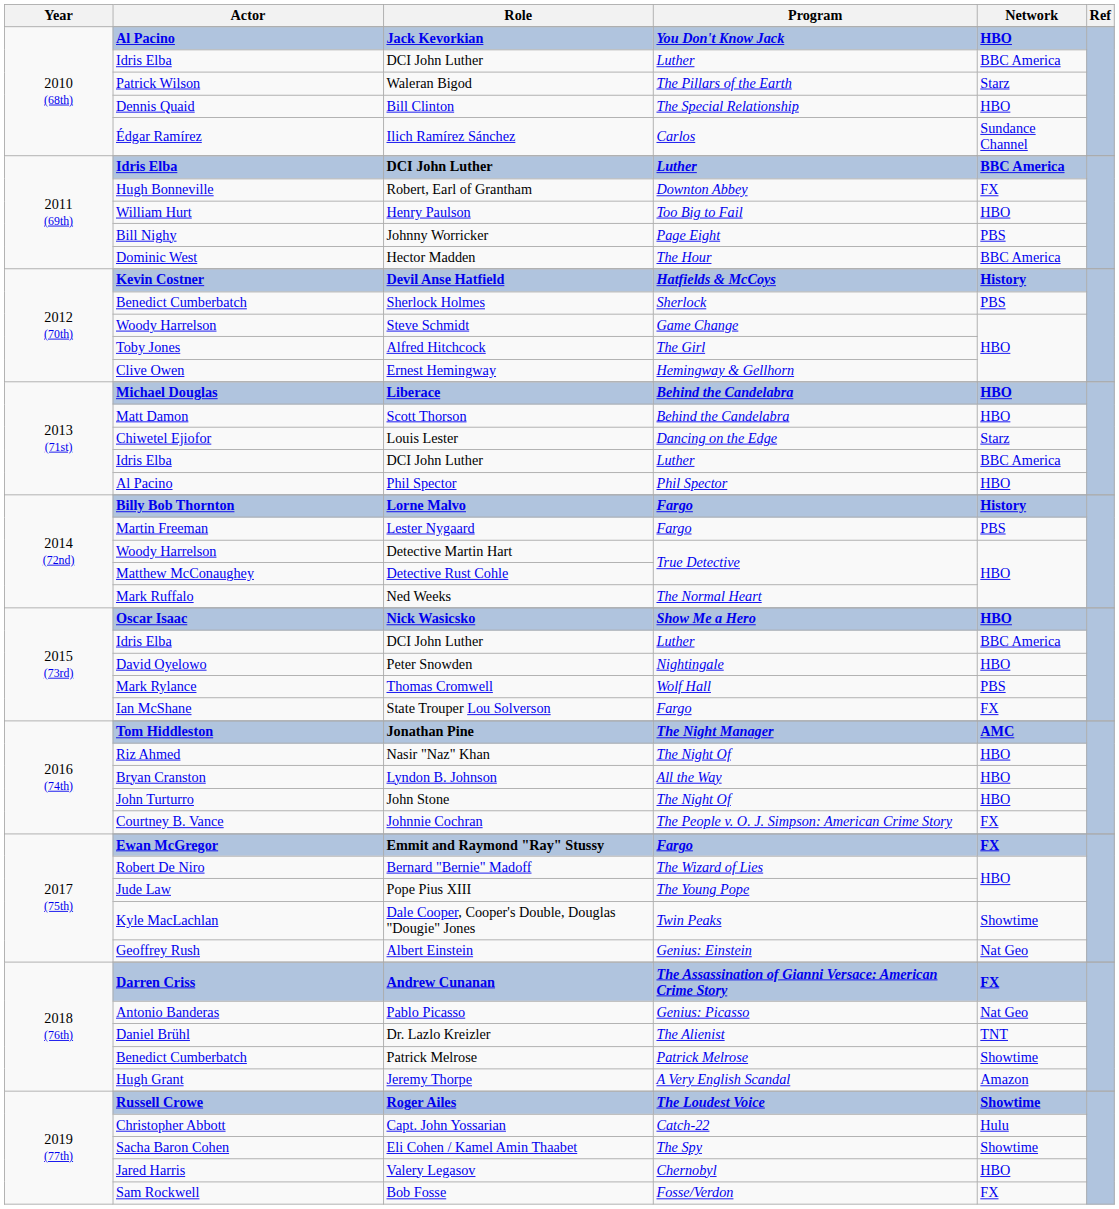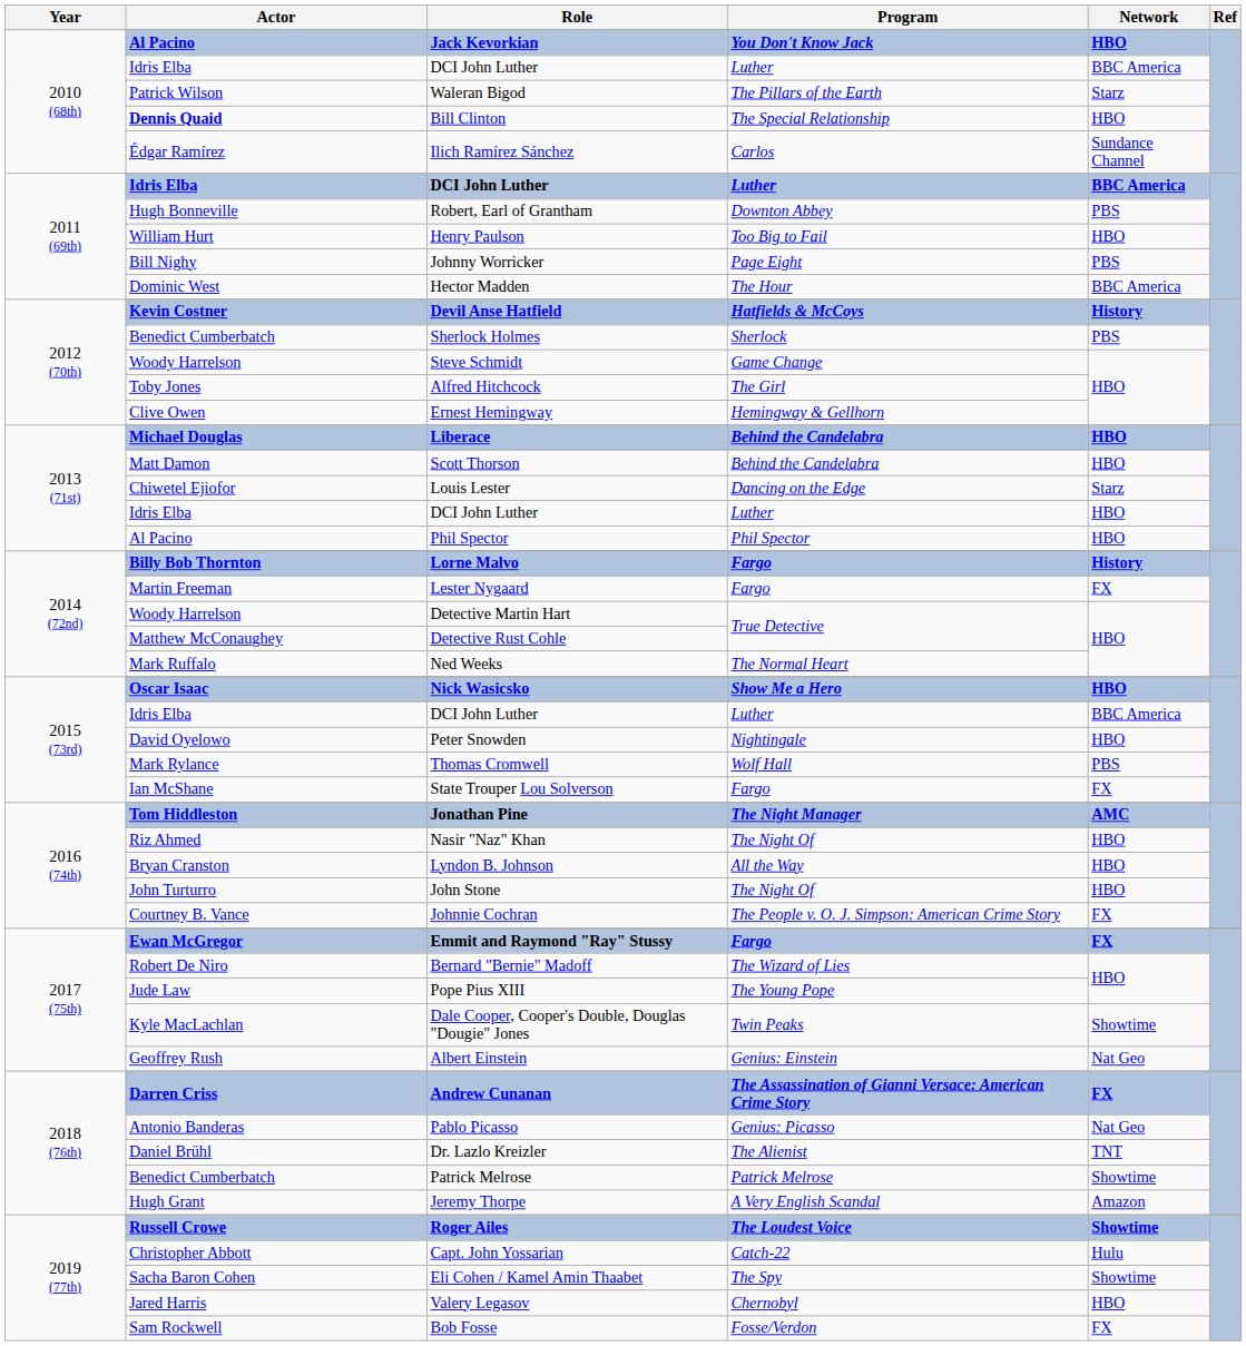Bill Clinton | Actor: normal -> bold
Robert, Earl of Grantham | Network: FX -> PBS
2013 (71st) / DCI John Luther | Network: BBC America -> HBO
Lester Nygaard | Network: PBS -> FX
